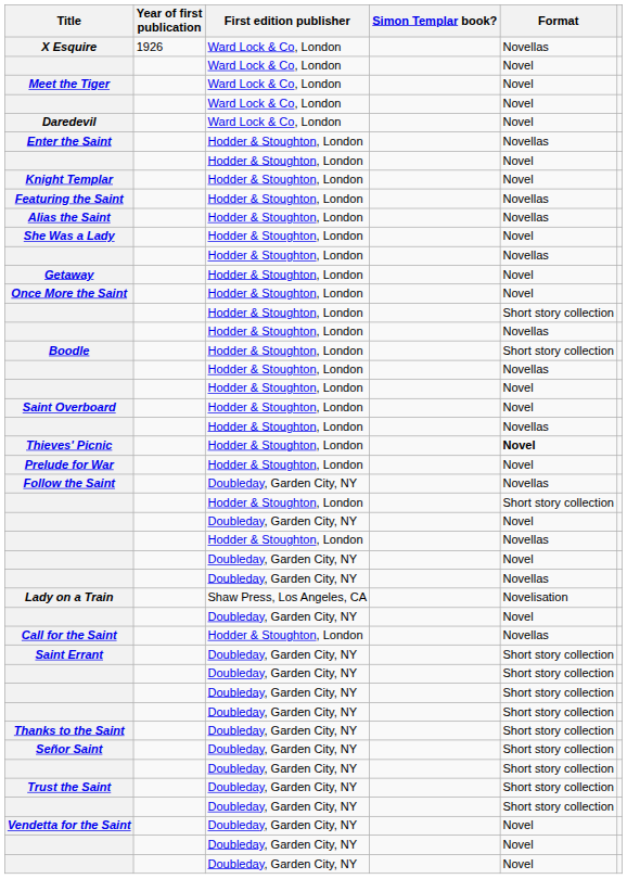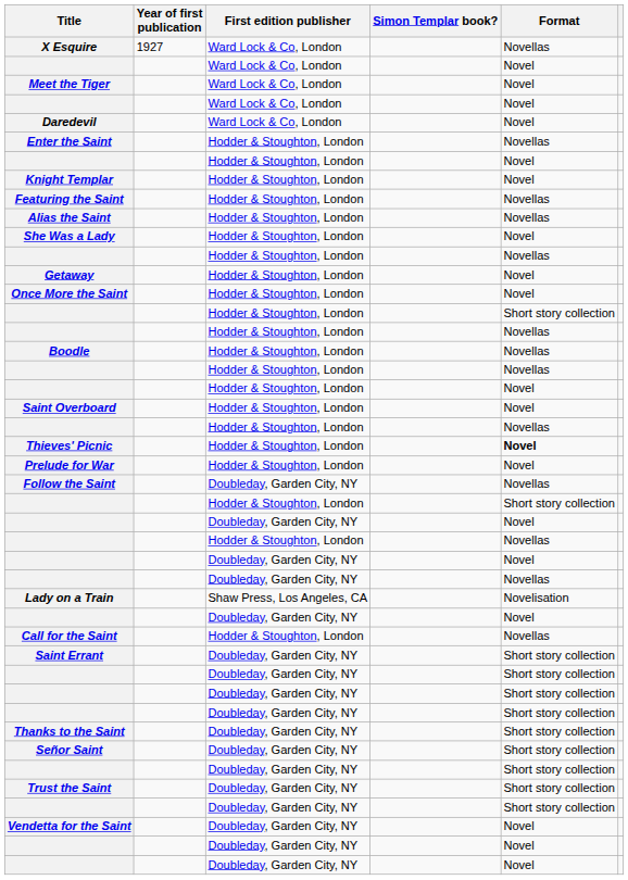X Esquire | Year of first publication: 1926 -> 1927
Boodle | Format: Short story collection -> Novellas
